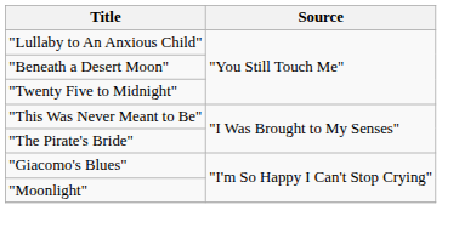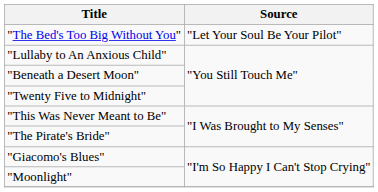+ row: "The Bed's Too Big Without You" | "Let Your Soul Be Your Pilot"
